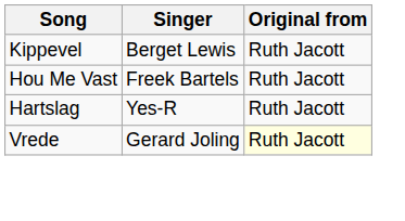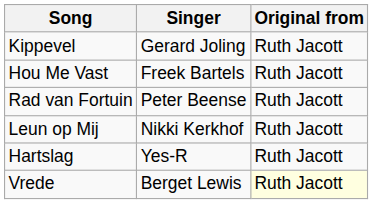Kippevel | Singer: Berget Lewis -> Gerard Joling
+ row: Rad van Fortuin | Peter Beense | Ruth Jacott
+ row: Leun op Mij | Nikki Kerkhof | Ruth Jacott
Vrede | Singer: Gerard Joling -> Berget Lewis
